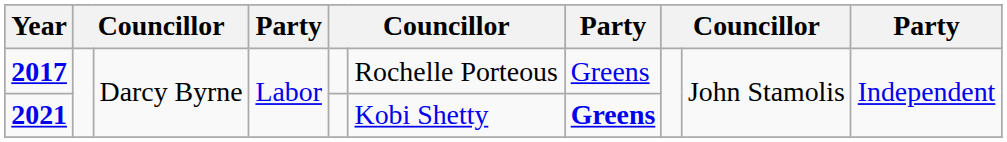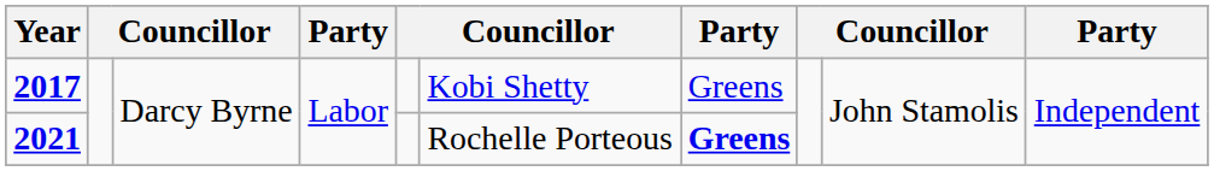2017 | column 6: Rochelle Porteous -> Kobi Shetty
2021 | column 6: Kobi Shetty -> Rochelle Porteous
